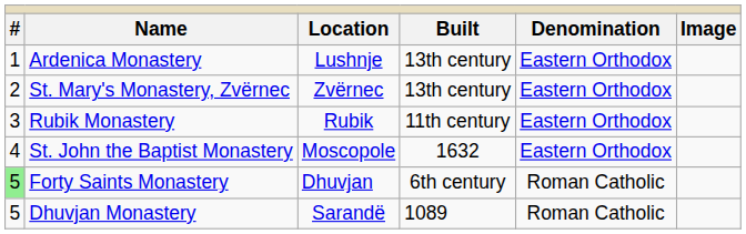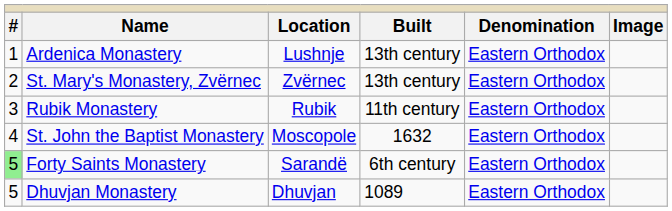Forty Saints Monastery | column 3: Dhuvjan -> Sarandë
Forty Saints Monastery | column 5: Roman Catholic -> Eastern Orthodox
Dhuvjan Monastery | column 3: Sarandë -> Dhuvjan
Dhuvjan Monastery | column 5: Roman Catholic -> Eastern Orthodox
